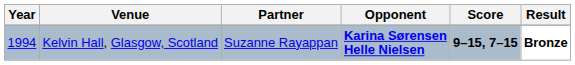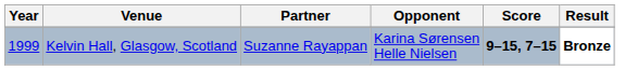Kelvin Hall, Glasgow, Scotland | Year: 1994 -> 1999
Kelvin Hall, Glasgow, Scotland | Opponent: bold -> normal
